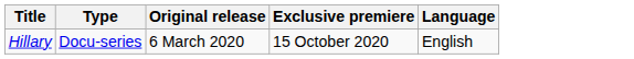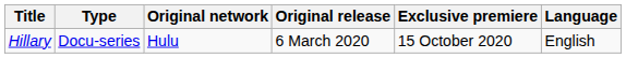+ column: Original network | Hulu
